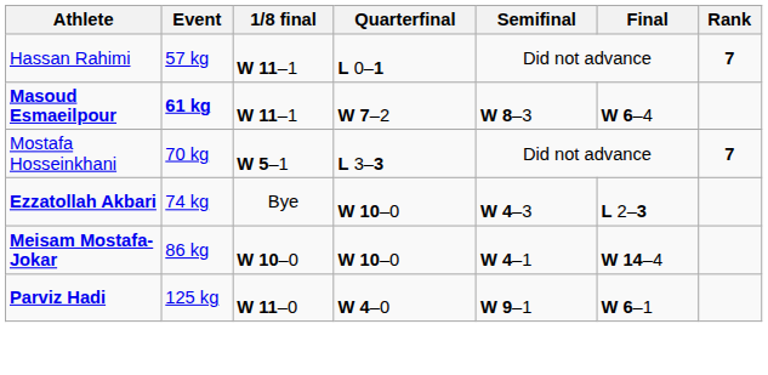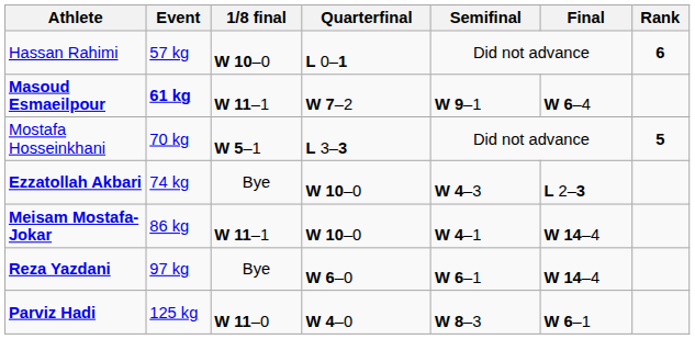Hassan Rahimi | 1/8 final: W 11–1 -> W 10–0
Hassan Rahimi | Rank: 7 -> 6
Masoud Esmaeilpour | Semifinal: W 8–3 -> W 9–1
Mostafa Hosseinkhani | Rank: 7 -> 5
Meisam Mostafa-Jokar | 1/8 final: W 10–0 -> W 11–1
+ row: Reza Yazdani | 97 kg | Bye | W 6–0 | W 6–1 | W 14–4
Parviz Hadi | Semifinal: W 9–1 -> W 8–3
